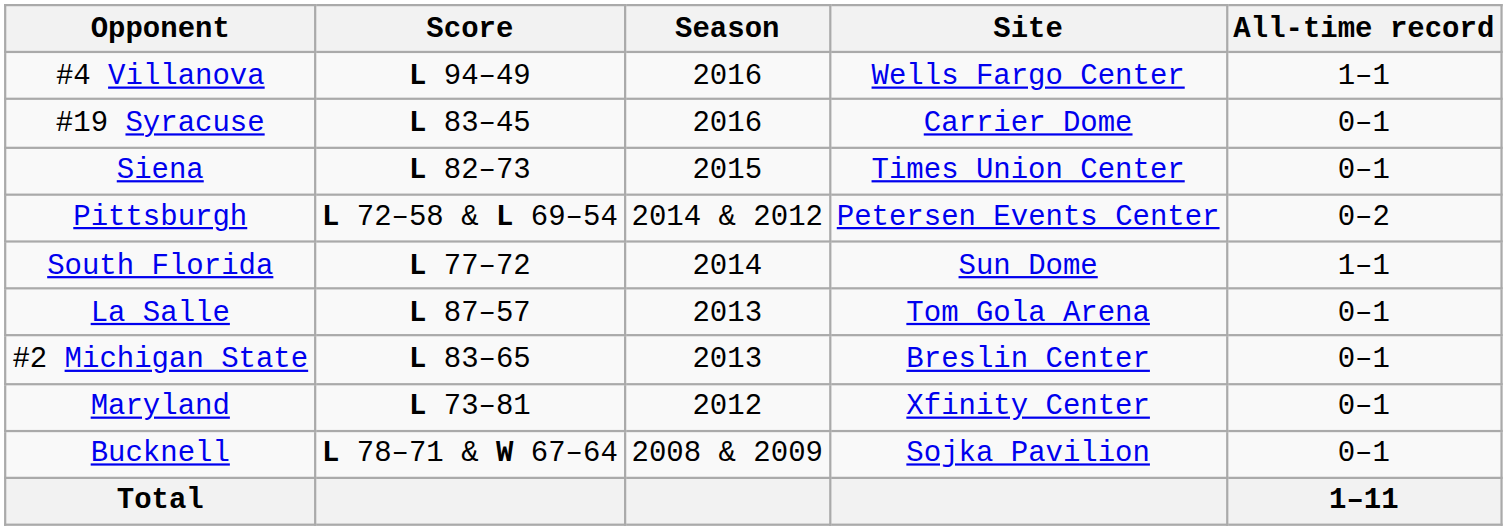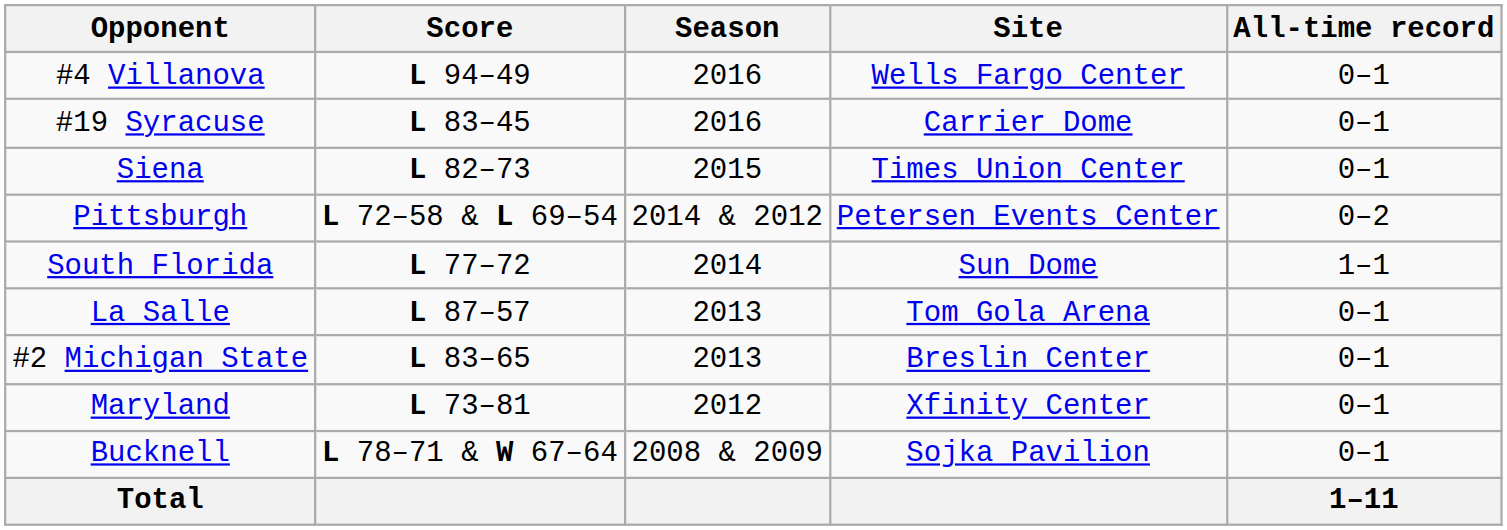#4 Villanova | All-time record: 1–1 -> 0–1
